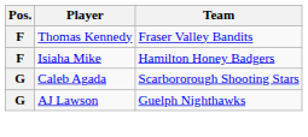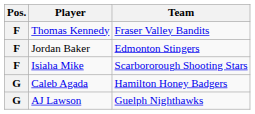+ row: F | Jordan Baker | Edmonton Stingers
Isiaha Mike | Team: Hamilton Honey Badgers -> Scarbororough Shooting Stars
Caleb Agada | Team: Scarbororough Shooting Stars -> Hamilton Honey Badgers
